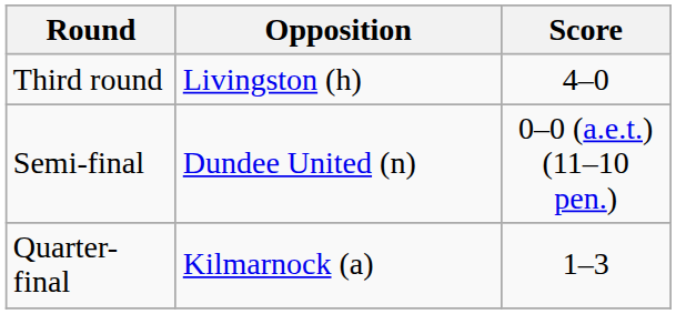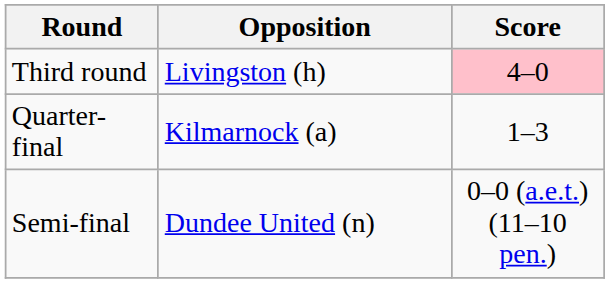Third round | Score: no background -> pink background
rows swapped: Quarter-final <-> Semi-final
